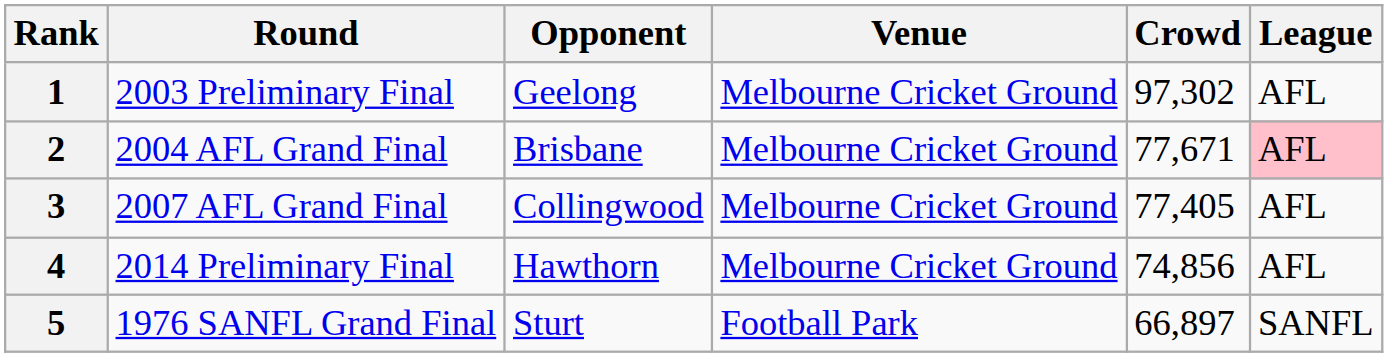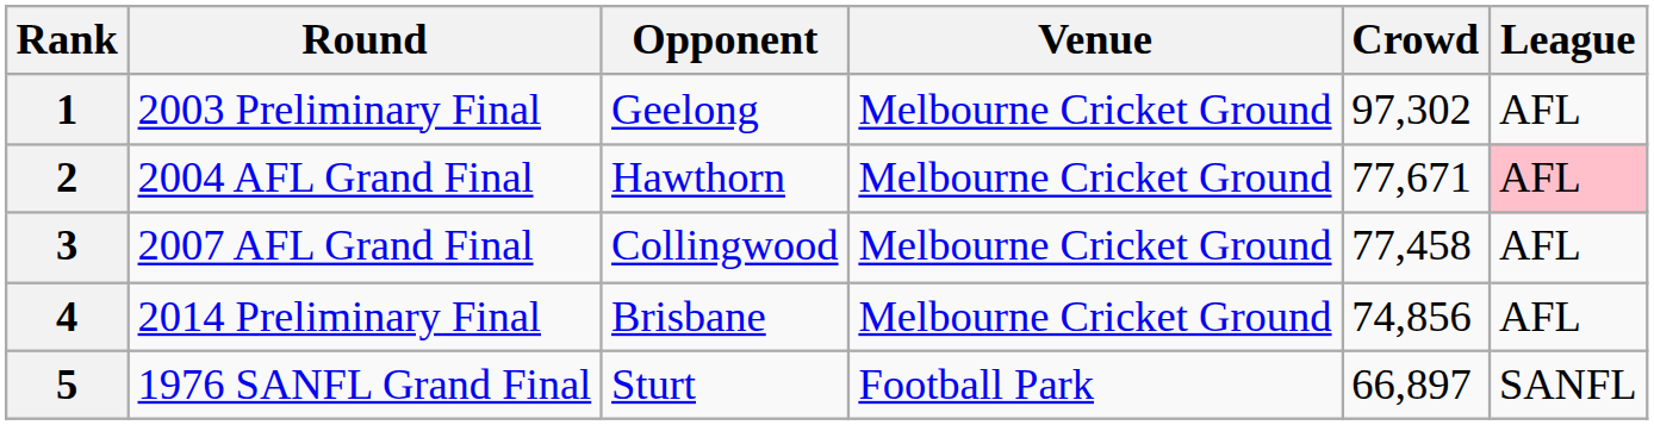2 | Opponent: Brisbane -> Hawthorn
3 | Crowd: 77,405 -> 77,458
4 | Opponent: Hawthorn -> Brisbane
